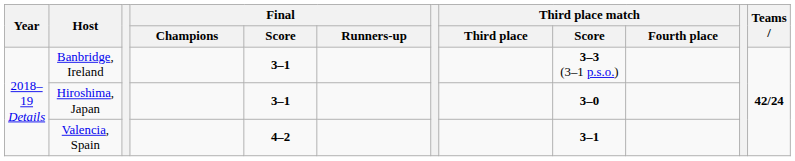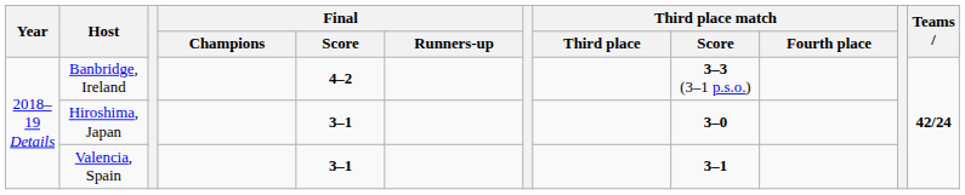Banbridge, Ireland | Final / Score: 3–1 -> 4–2
Valencia, Spain | Final / Score: 4–2 -> 3–1
